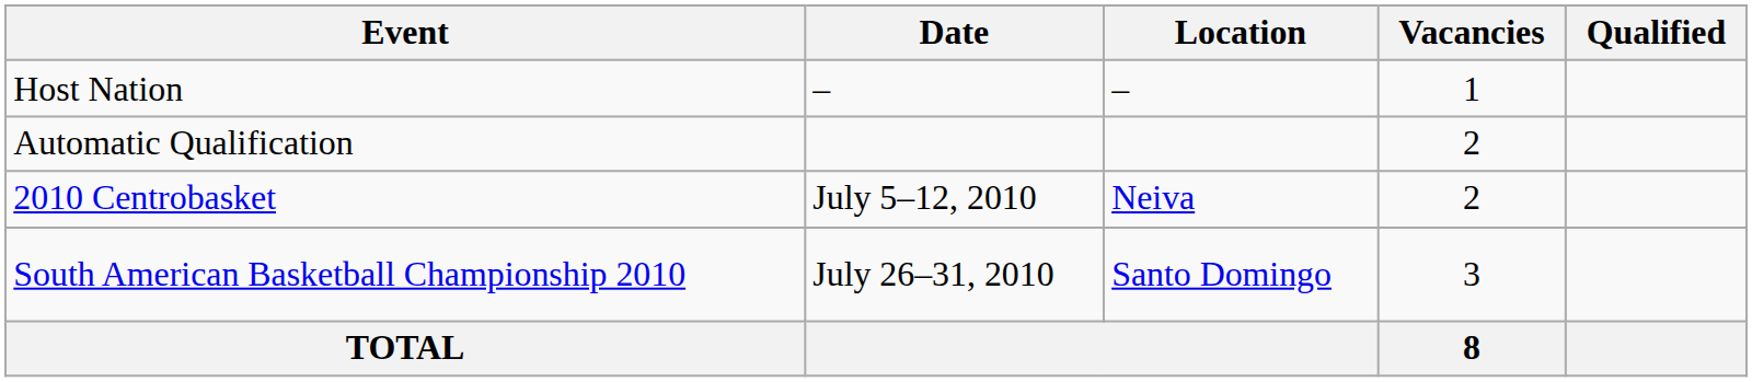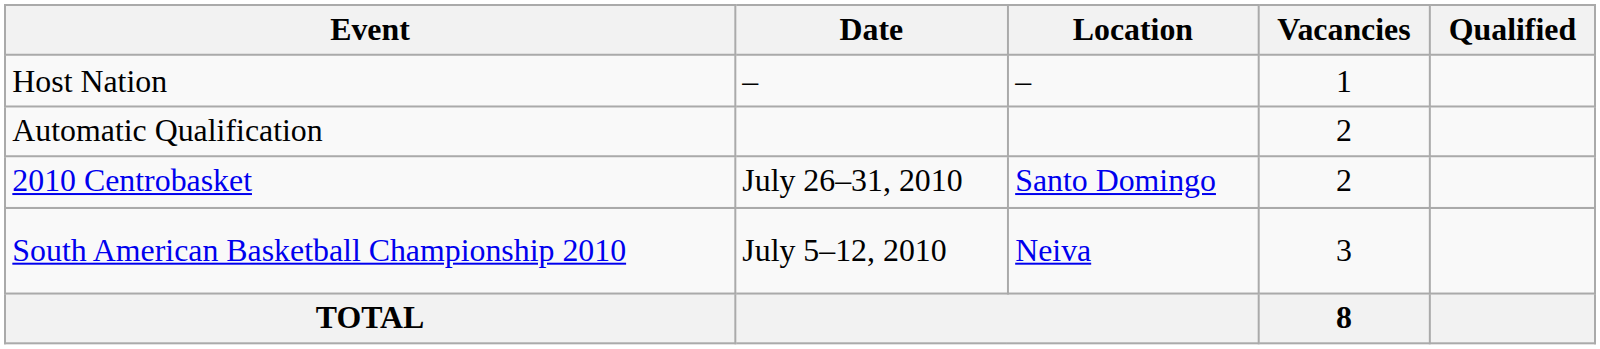2010 Centrobasket | Date: July 5–12, 2010 -> July 26–31, 2010
2010 Centrobasket | Location: Neiva -> Santo Domingo
South American Basketball Championship 2010 | Date: July 26–31, 2010 -> July 5–12, 2010
South American Basketball Championship 2010 | Location: Santo Domingo -> Neiva
